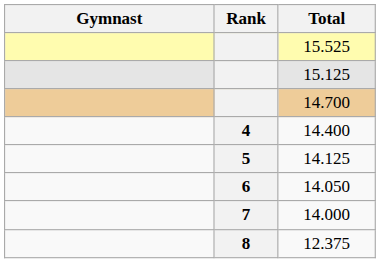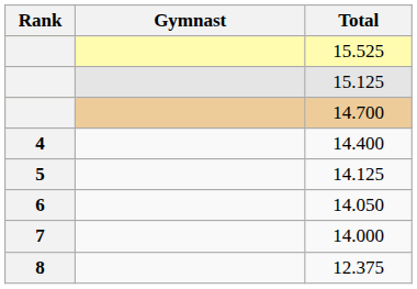columns swapped: Rank <-> Gymnast
